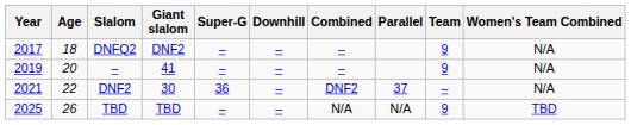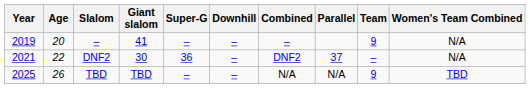- row: 2017 | 18 | DNFQ2 | DNF2 | – | – | – | 9 | N/A
